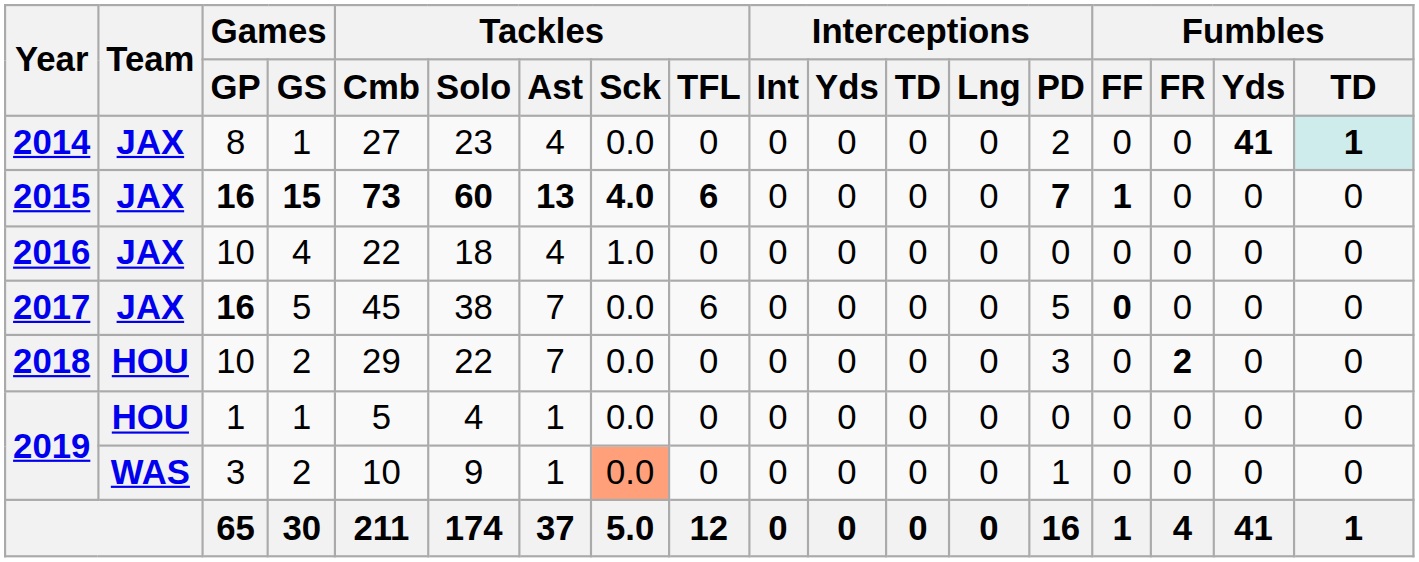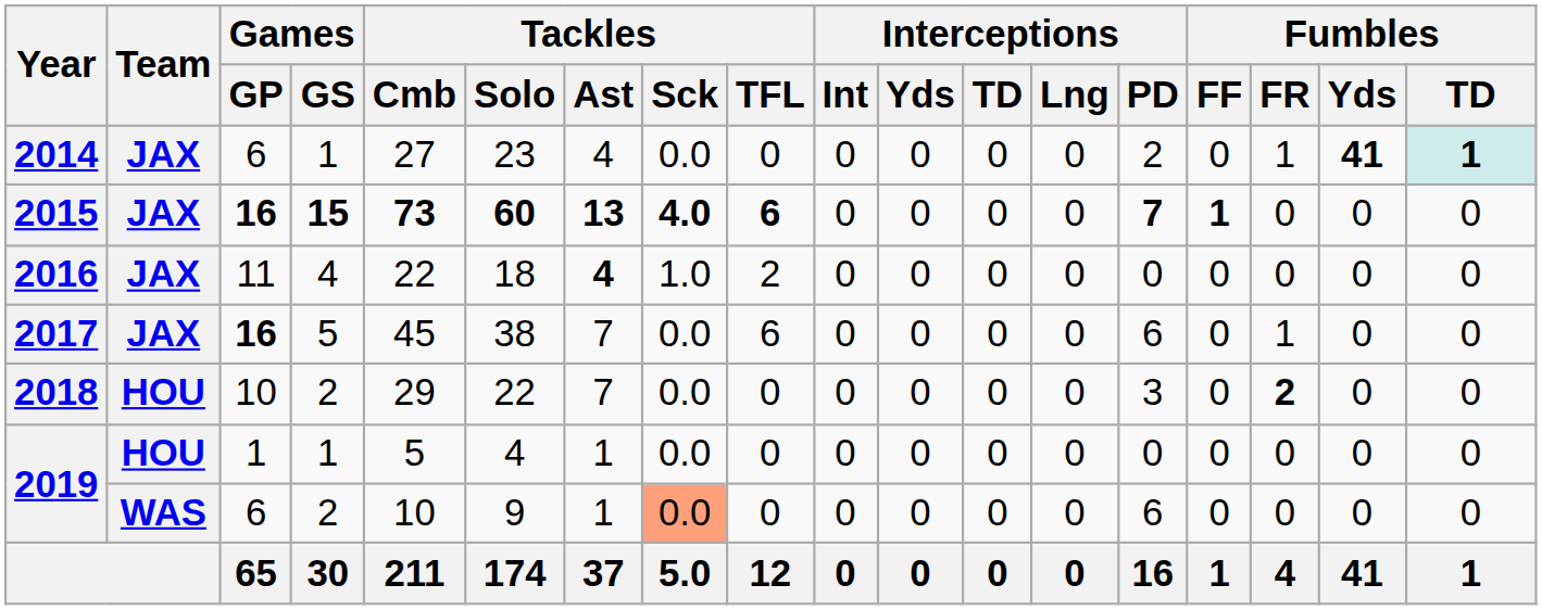2014 | Games / GP: 8 -> 6
2014 | Fumbles / FR: 0 -> 1
2016 | Games / GP: 10 -> 11
2016 | Tackles / Ast: normal -> bold
2016 | Tackles / TFL: 0 -> 2
2017 | Interceptions / PD: 5 -> 6
2017 | Fumbles / FF: bold -> normal
2017 | Fumbles / FR: 0 -> 1
2019 / 2 | Games / GP: 3 -> 6
2019 / 2 | Interceptions / PD: 1 -> 6
